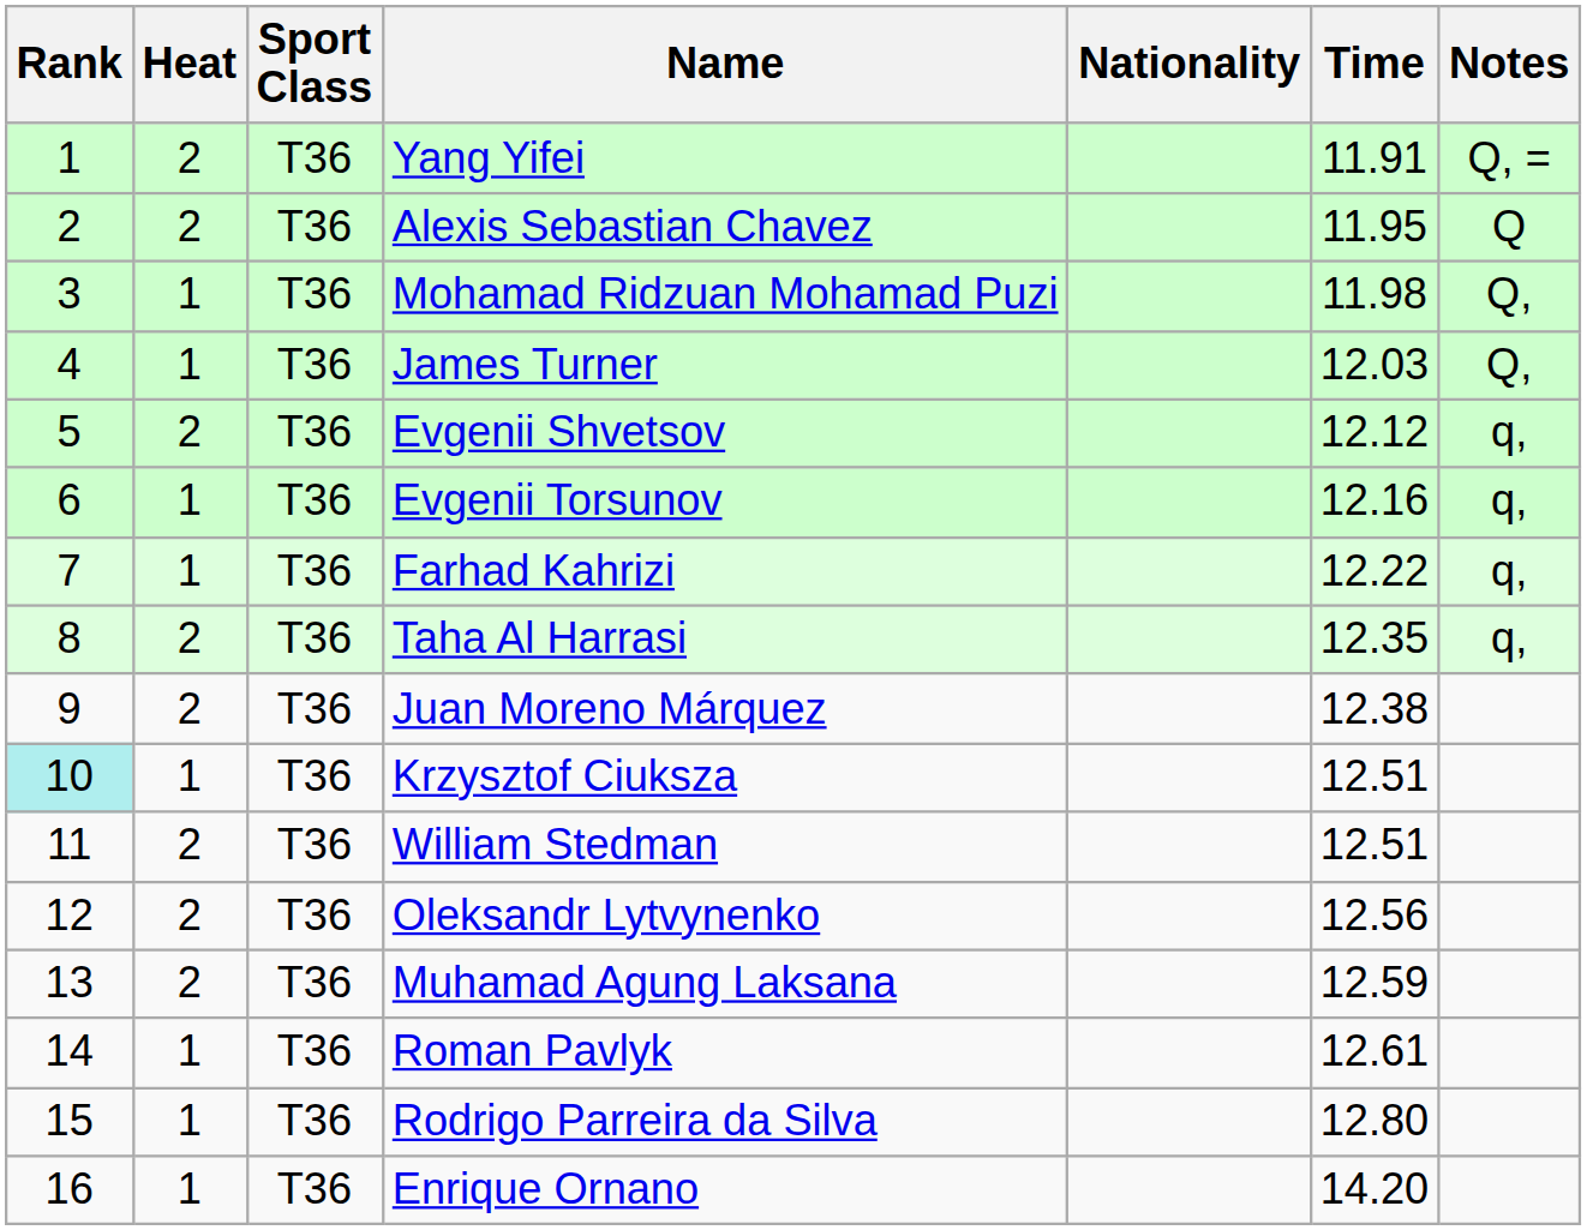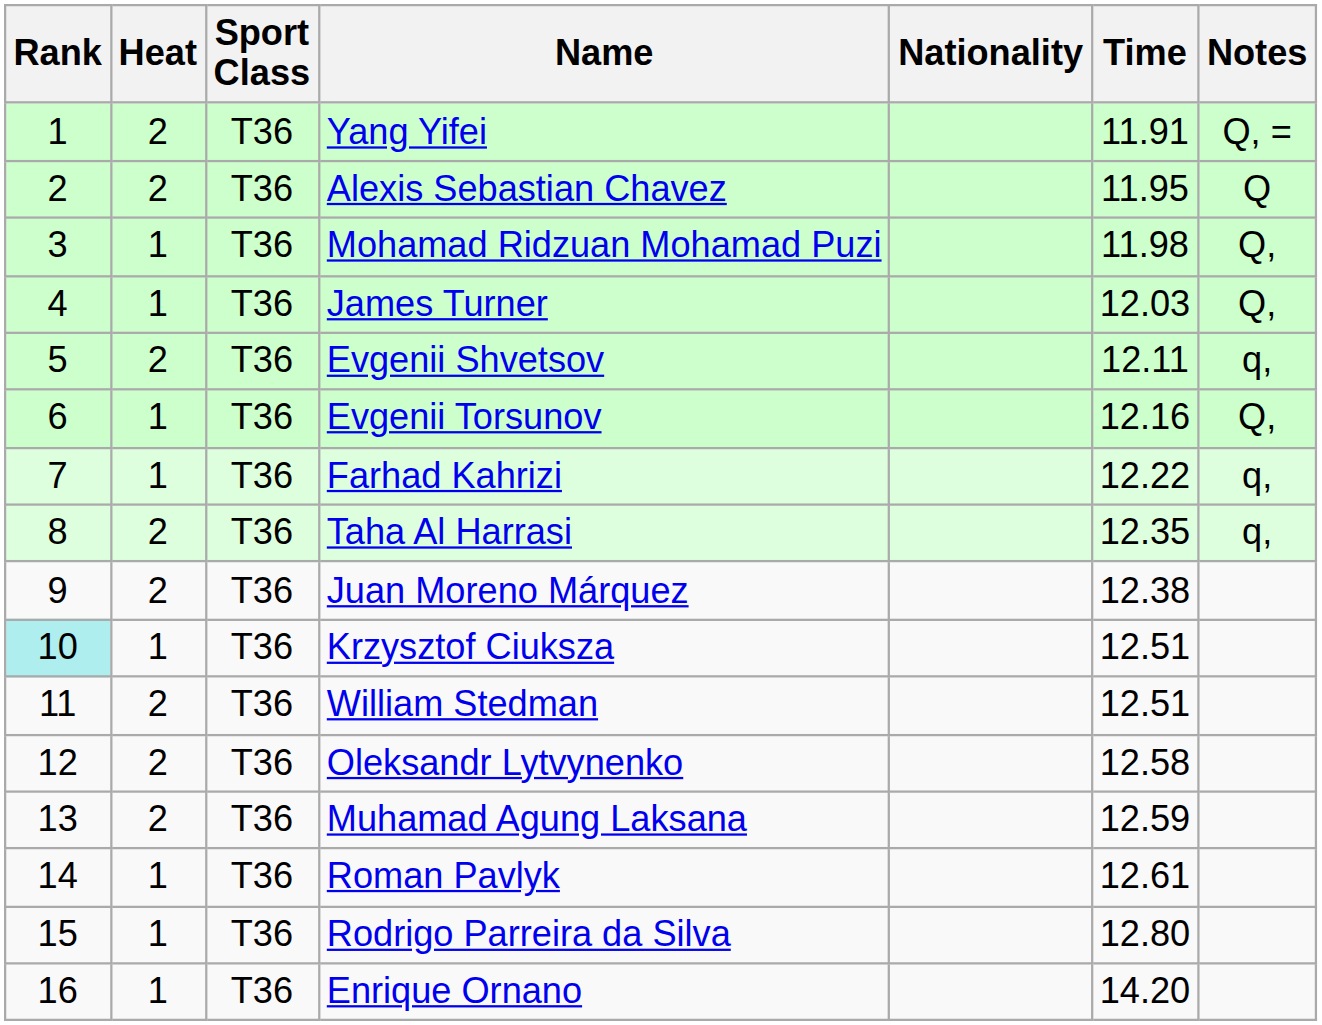Evgenii Shvetsov | Time: 12.12 -> 12.11
Evgenii Torsunov | Notes: q, -> Q,
Oleksandr Lytvynenko | Time: 12.56 -> 12.58
